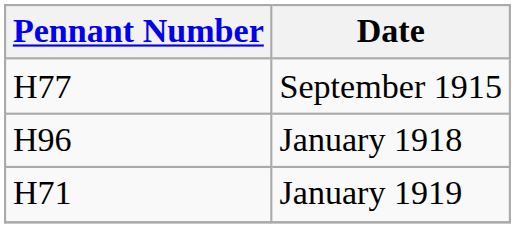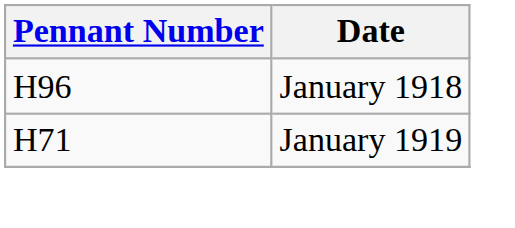- row: H77 | September 1915
